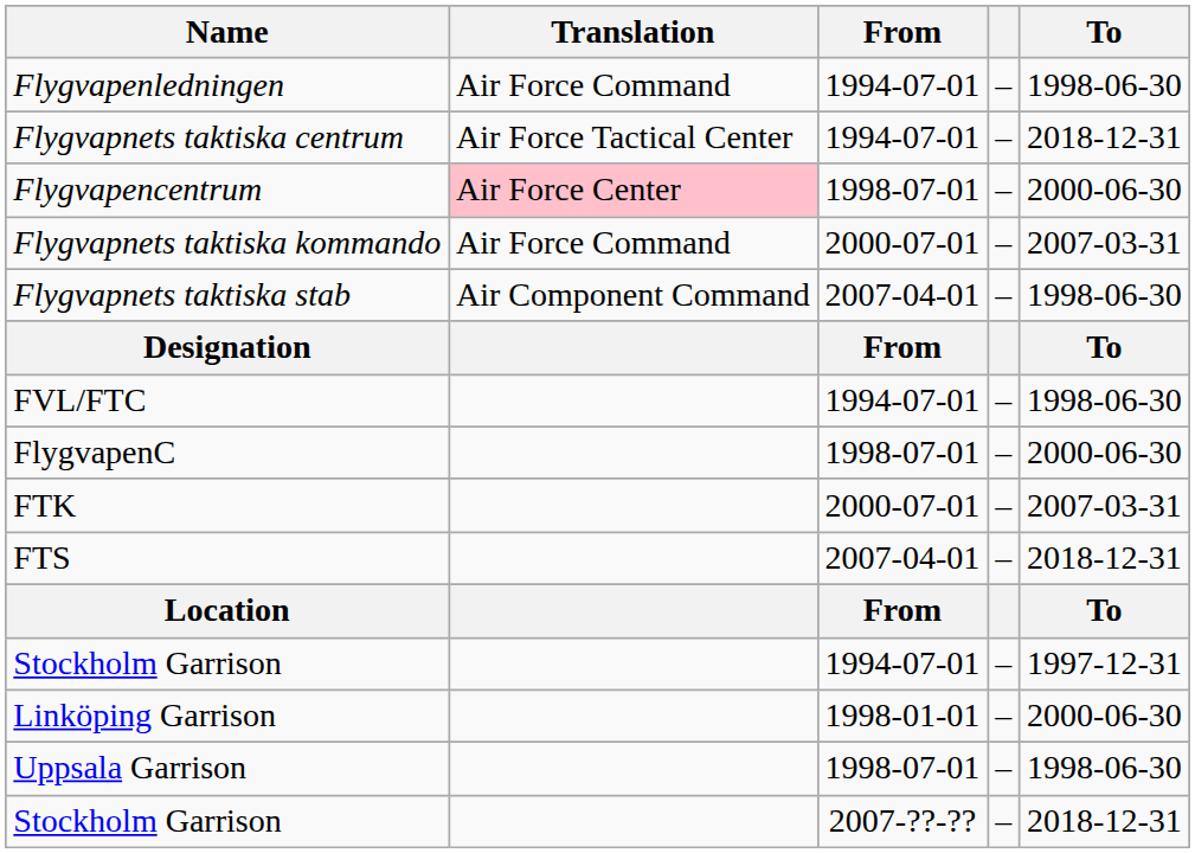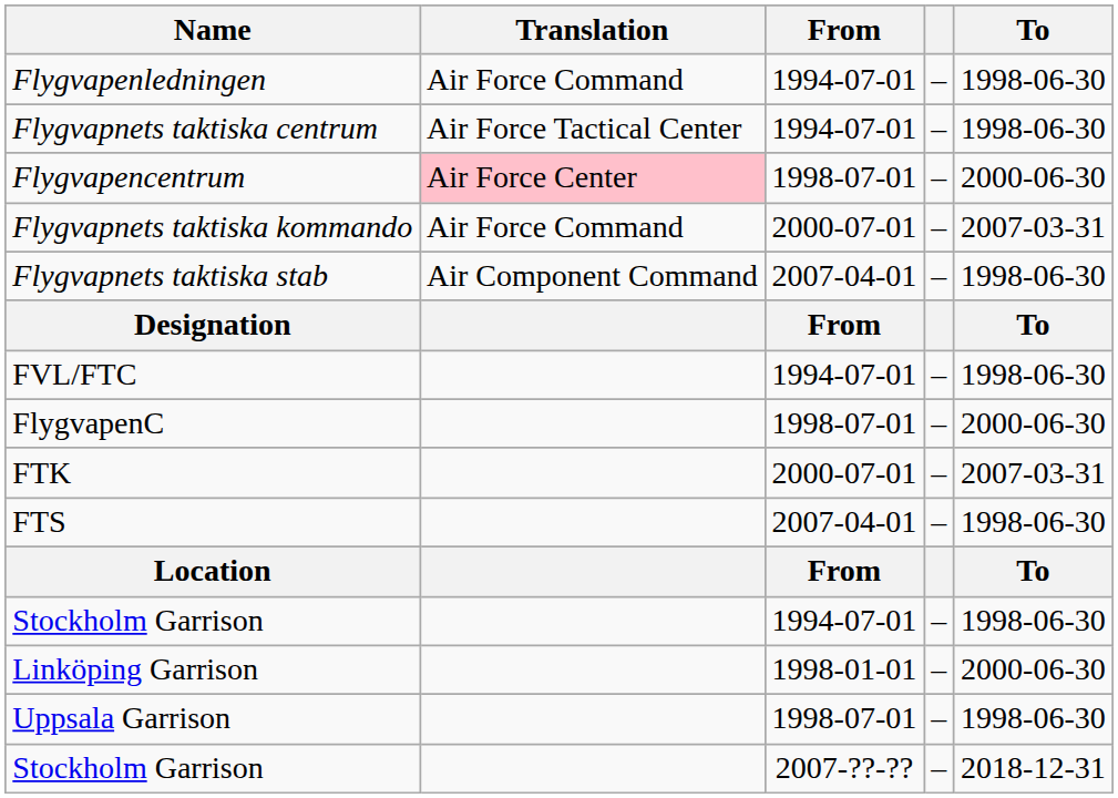Flygvapnets taktiska centrum | To: 2018-12-31 -> 1998-06-30
FTS | To: 2018-12-31 -> 1998-06-30
Stockholm Garrison / 1994-07-01 | To: 1997-12-31 -> 1998-06-30
